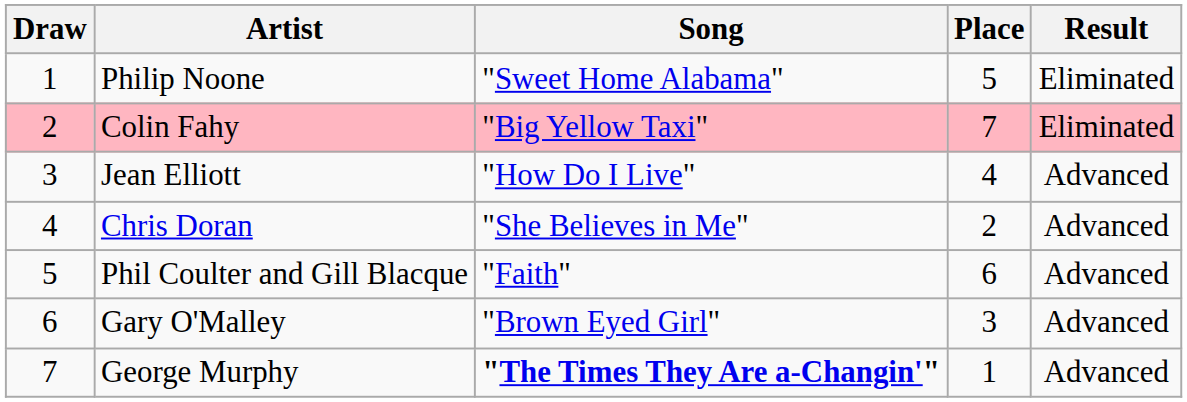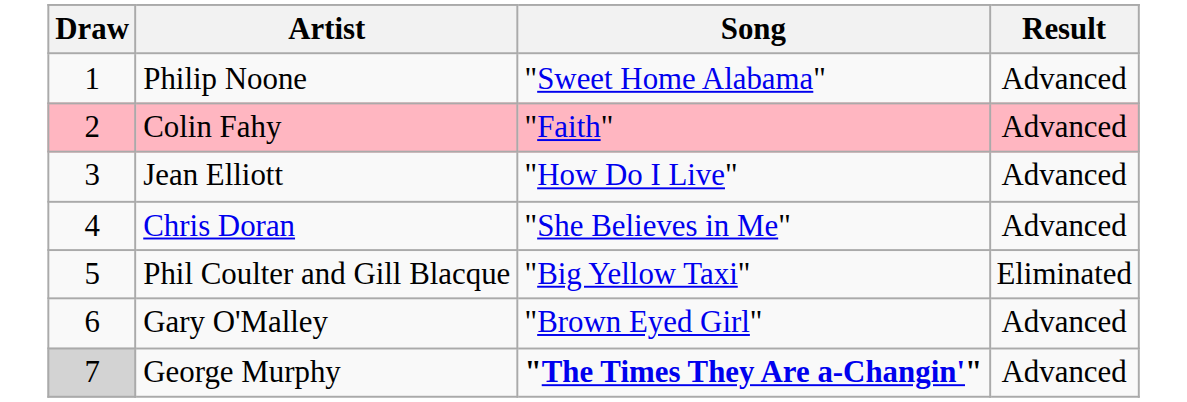- column: Place | 5 | 7 | 4 | 2 | 6 | 3 | 1
Philip Noone | Result: Eliminated -> Advanced
Colin Fahy | Song: "Big Yellow Taxi" -> "Faith"
Colin Fahy | Result: Eliminated -> Advanced
Phil Coulter and Gill Blacque | Song: "Faith" -> "Big Yellow Taxi"
Phil Coulter and Gill Blacque | Result: Advanced -> Eliminated
George Murphy | Draw: no background -> lightgrey background
